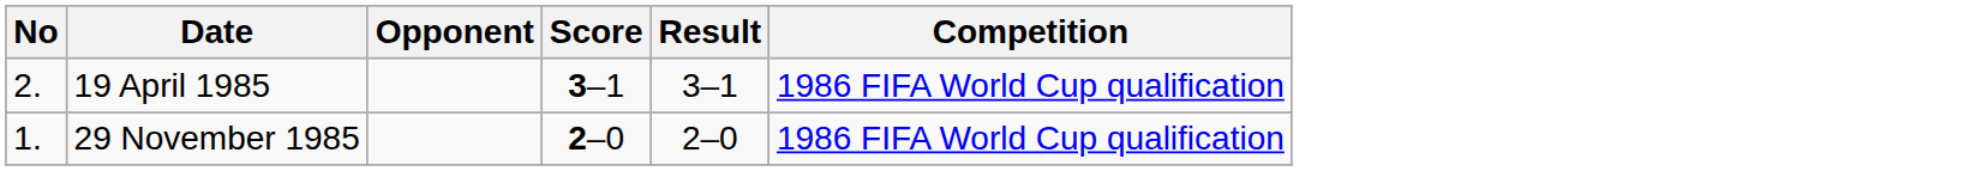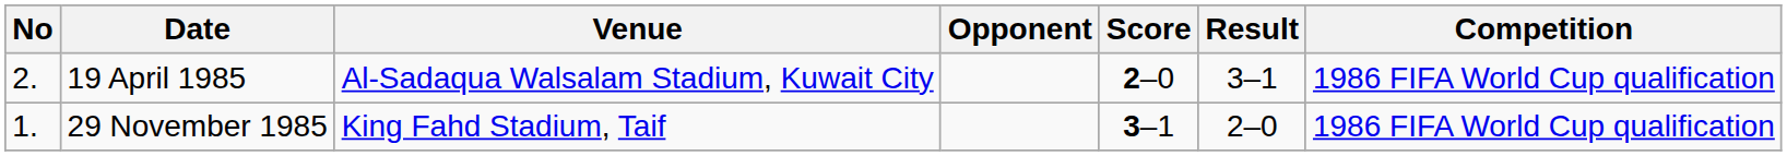+ column: Venue | Al-Sadaqua Walsalam Stadium, Kuwait City | King Fahd Stadium, Taif
19 April 1985 | Score: 3–1 -> 2–0
29 November 1985 | Score: 2–0 -> 3–1
